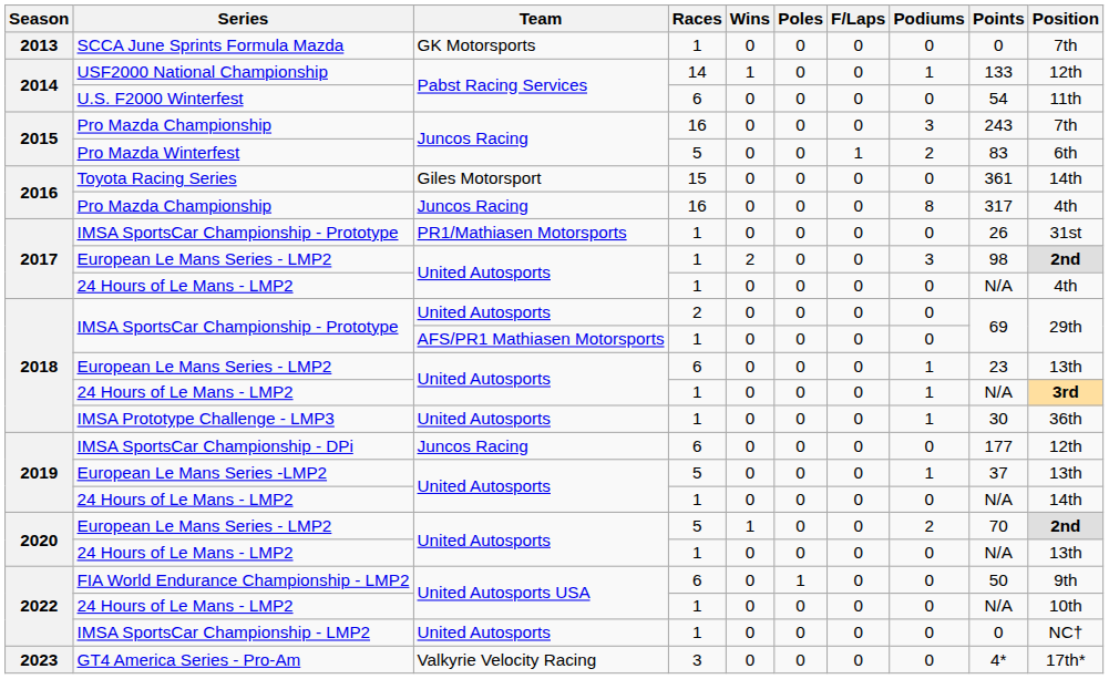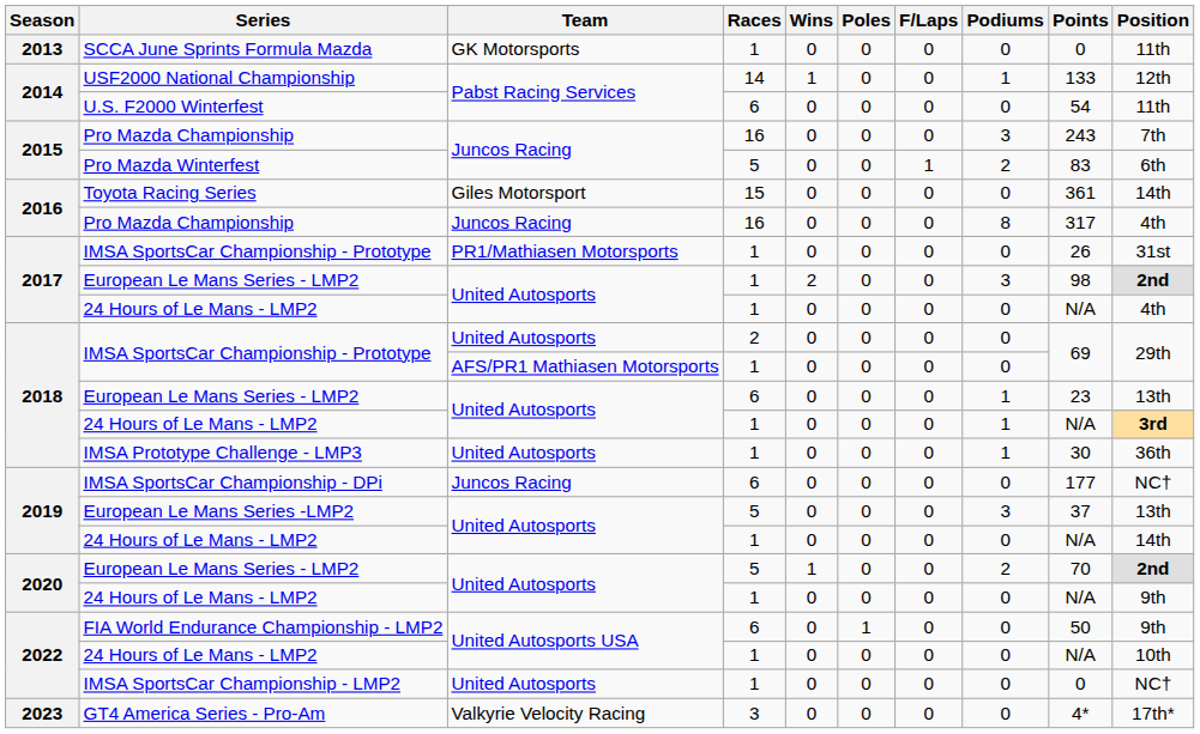SCCA June Sprints Formula Mazda | Position: 7th -> 11th
IMSA SportsCar Championship - DPi | Position: 12th -> NC†
European Le Mans Series -LMP2 | Podiums: 1 -> 3
2020 / 24 Hours of Le Mans - LMP2 | Position: 13th -> 9th
